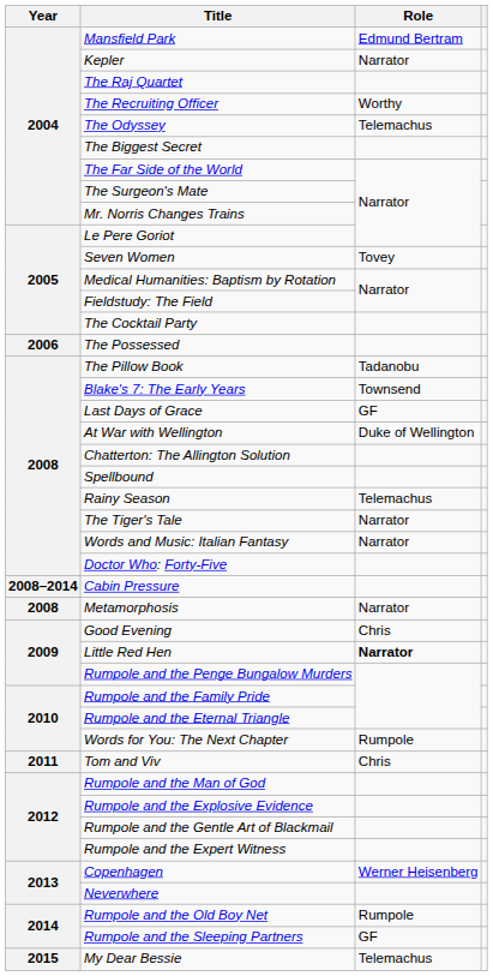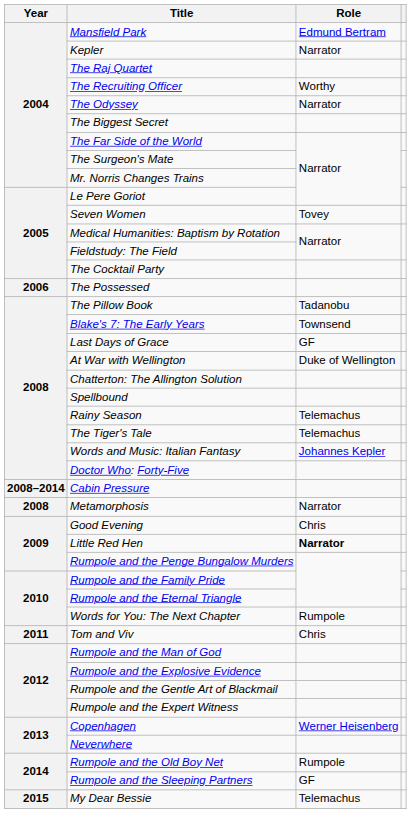The Odyssey | Role: Telemachus -> Narrator
The Tiger's Tale | Role: Narrator -> Telemachus
Words and Music: Italian Fantasy | Role: Narrator -> Johannes Kepler
